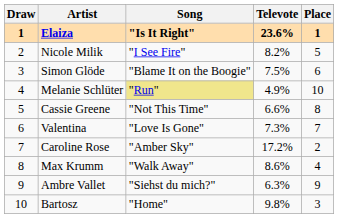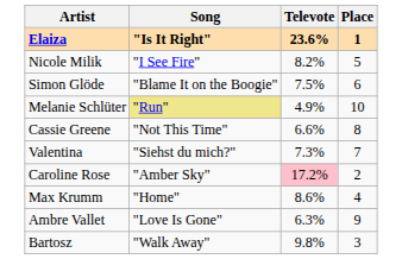- column: Draw | 1 | 2 | 3 | 4 | 5 | 6 | 7 | 8 | 9 | 10
Valentina | Song: "Love Is Gone" -> "Siehst du mich?"
Caroline Rose | Televote: no background -> pink background
Max Krumm | Song: "Walk Away" -> "Home"
Ambre Vallet | Song: "Siehst du mich?" -> "Love Is Gone"
Bartosz | Song: "Home" -> "Walk Away"
